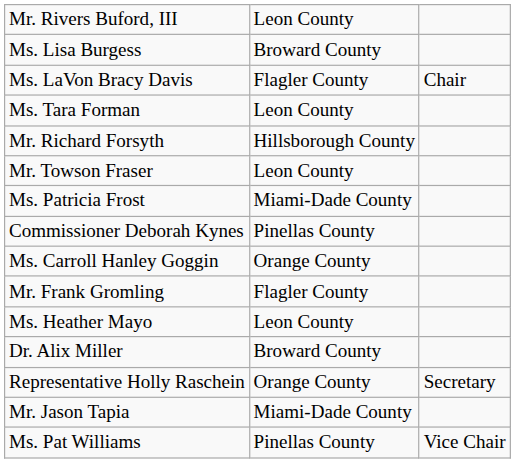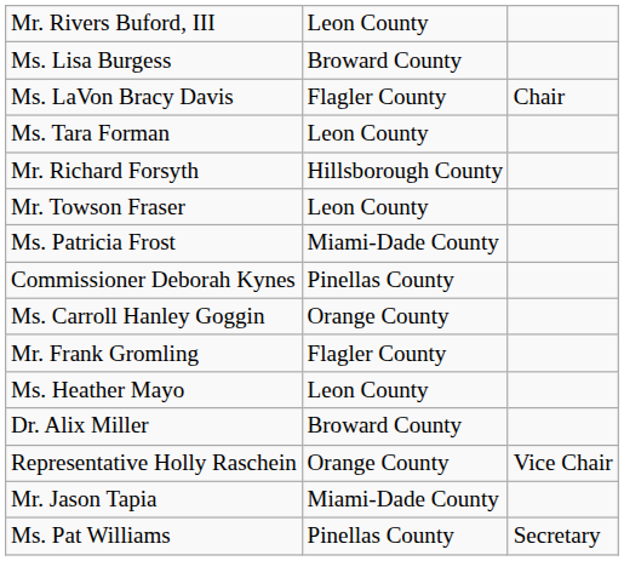Representative Holly Raschein | column 3: Secretary -> Vice Chair
Ms. Pat Williams | column 3: Vice Chair -> Secretary
